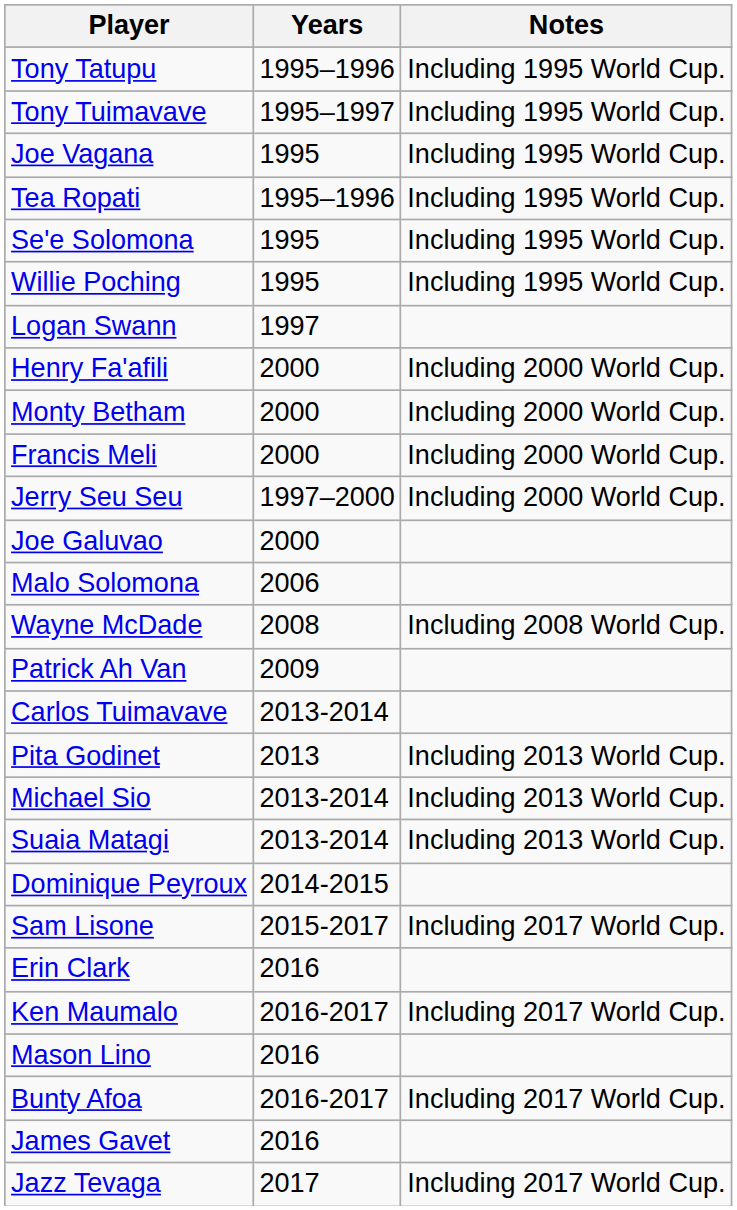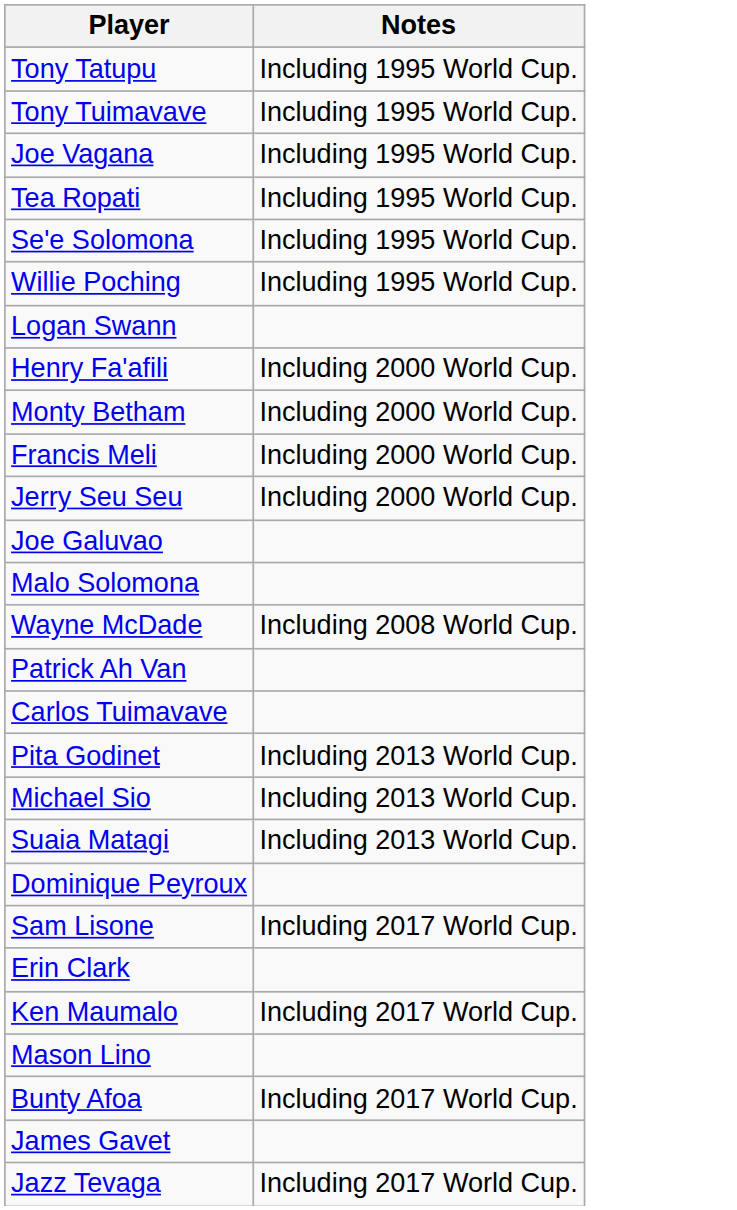- column: Years | 1995–1996 | 1995–1997 | 1995 | 1995–1996 | 1995 | 1995 | 1997 | 2000 | 2000 | 2000 | 1997–2000 | 2000 | 2006 | 2008 | 2009 | 2013-2014 | 2013 | 2013-2014 | 2013-2014 | 2014-2015 | 2015-2017 | 2016 | 2016-2017 | 2016 | 2016-2017 | 2016 | 2017
